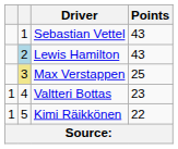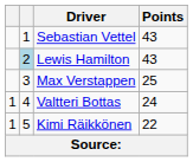Max Verstappen | column 2: khaki background -> no background
Valtteri Bottas | Points: 23 -> 24
